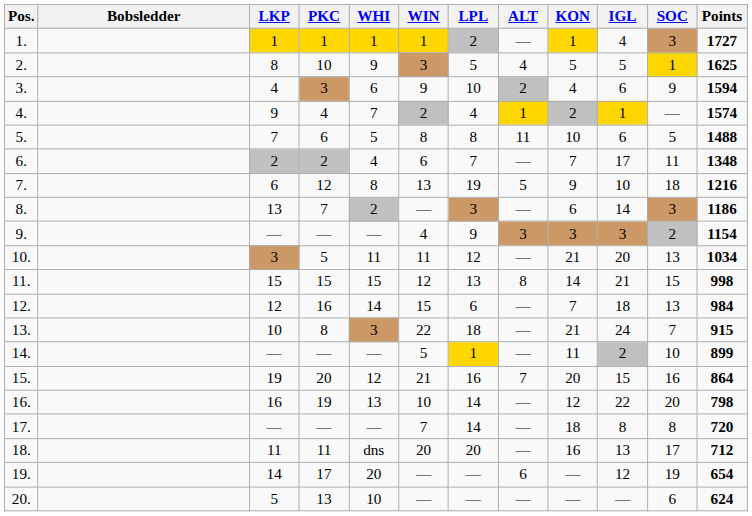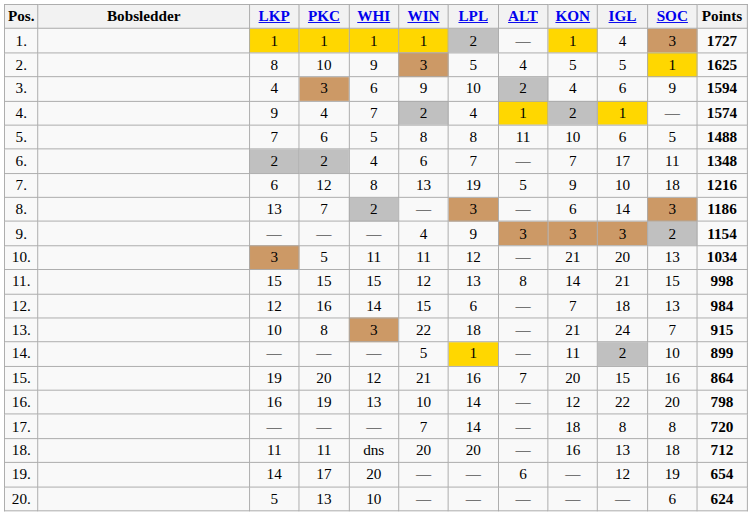18. | SOC: 17 -> 18
